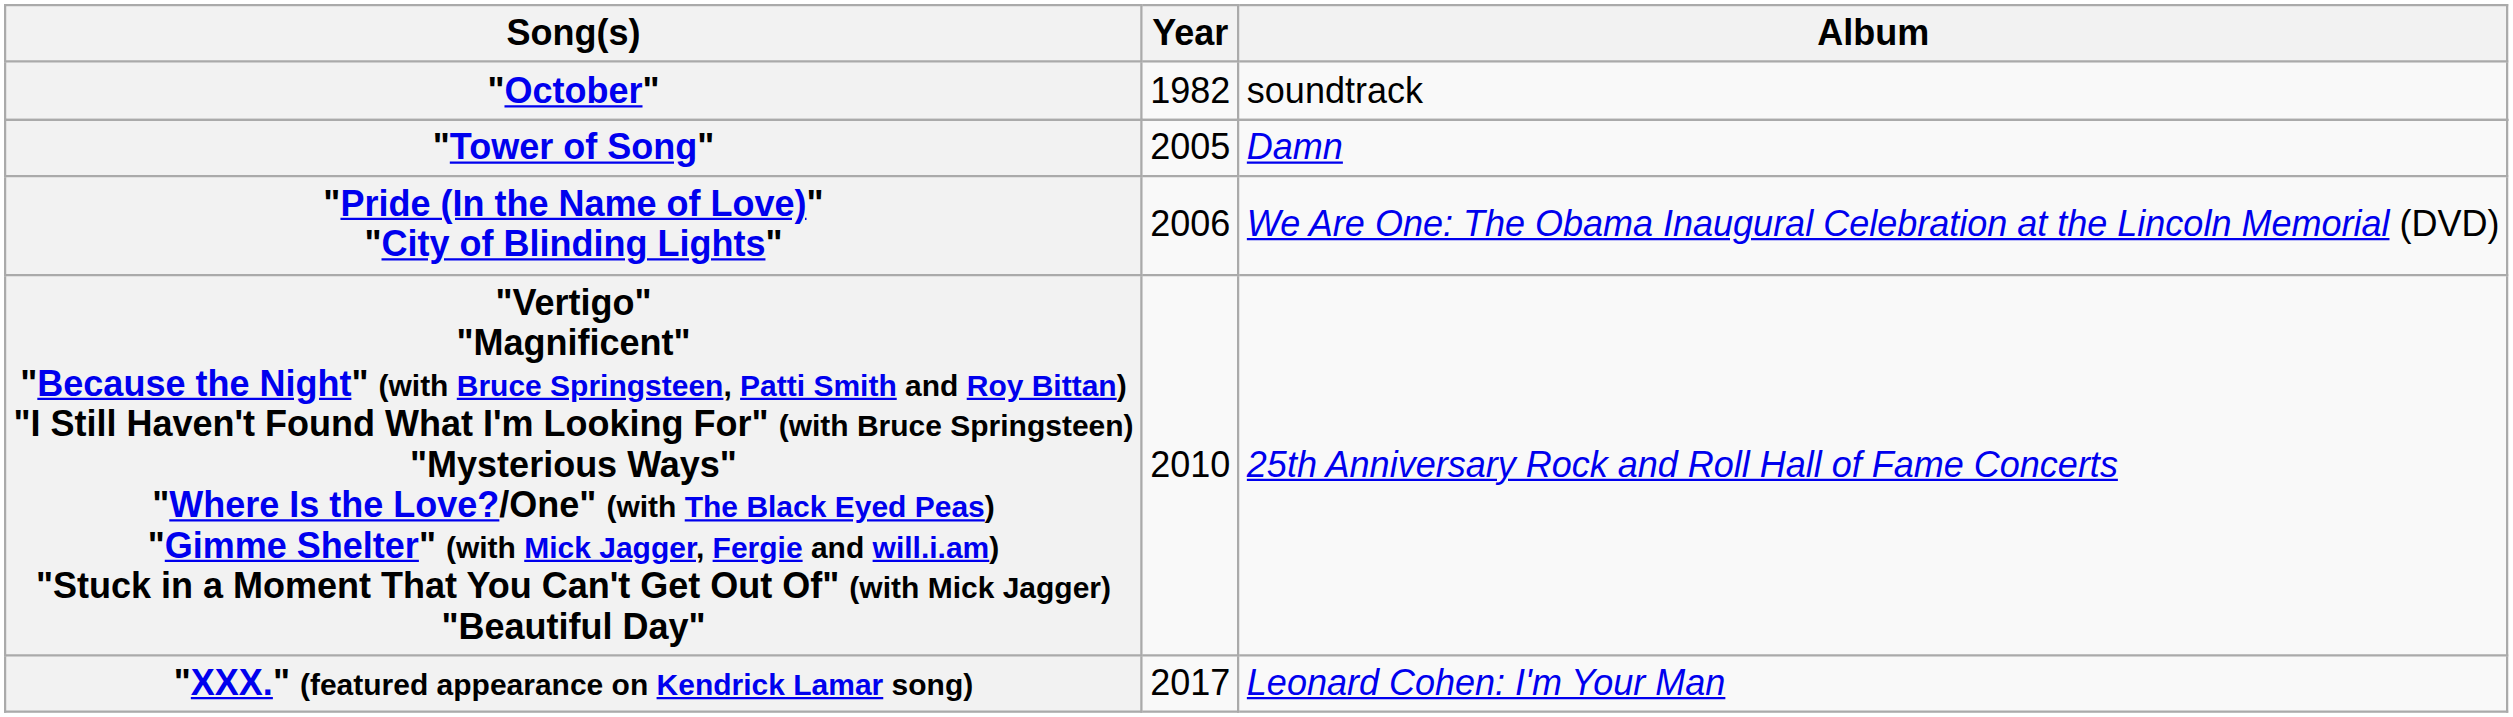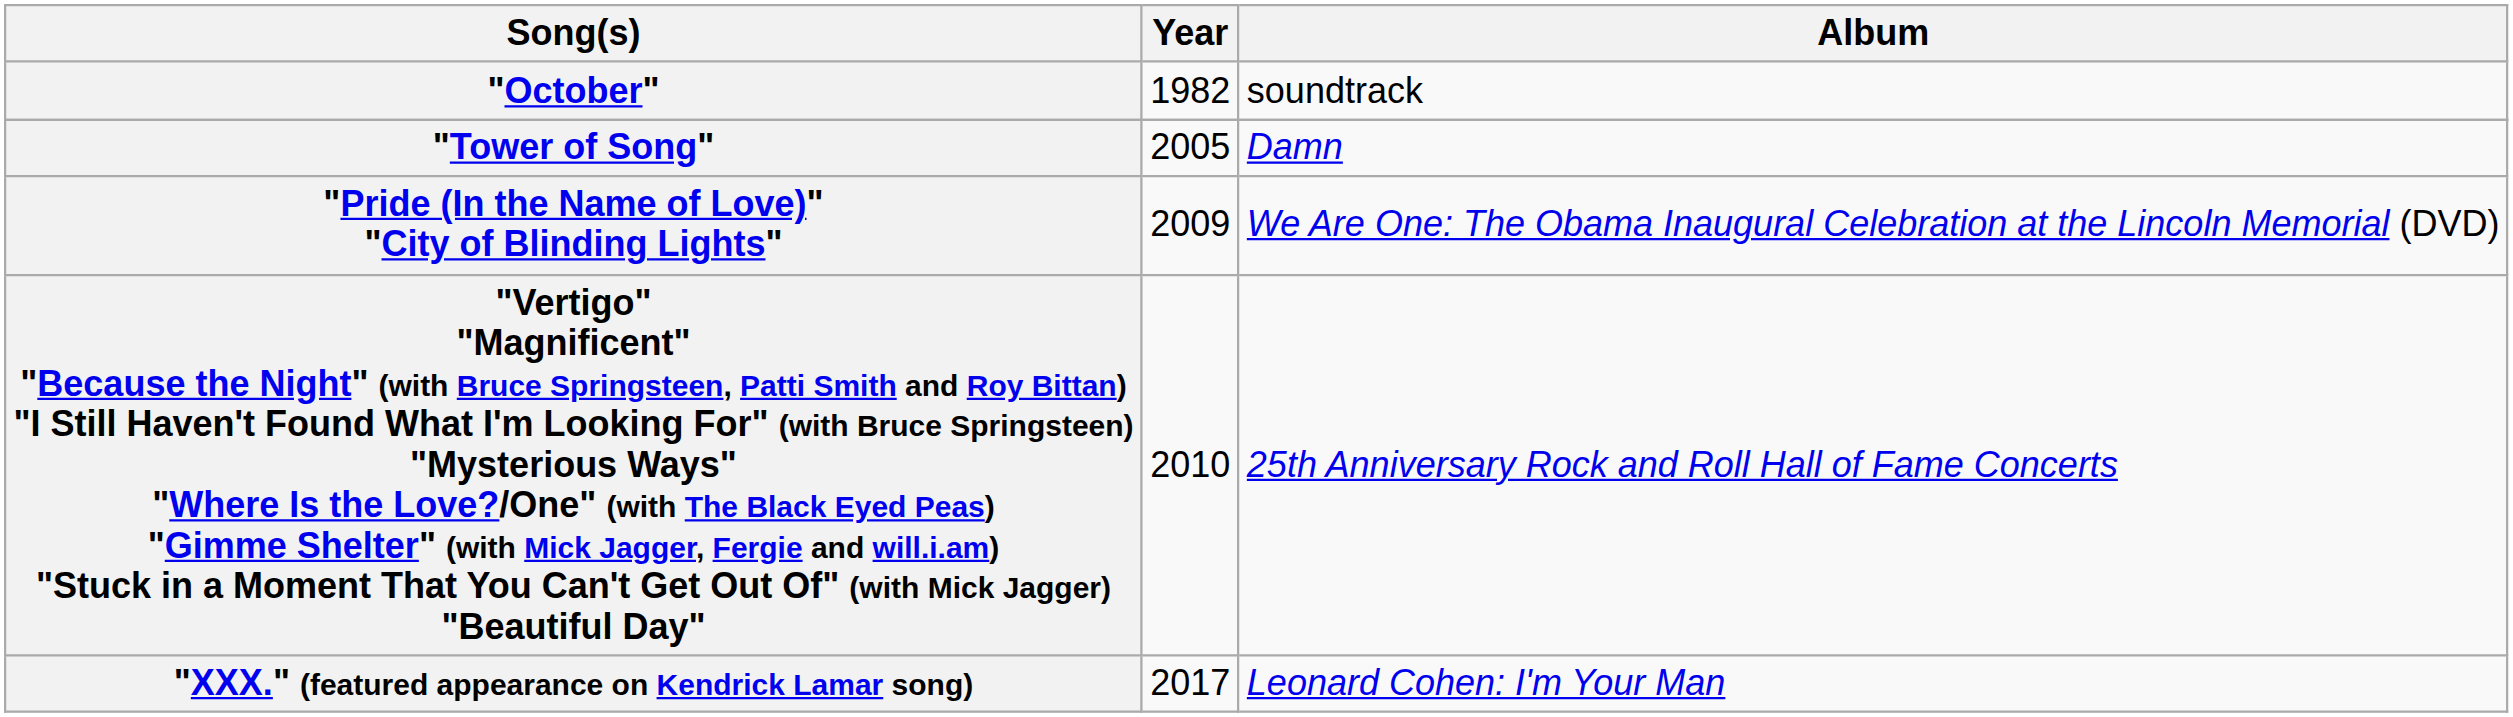"Pride (In the Name of Love)" "City of Blinding Lights" | Year: 2006 -> 2009
